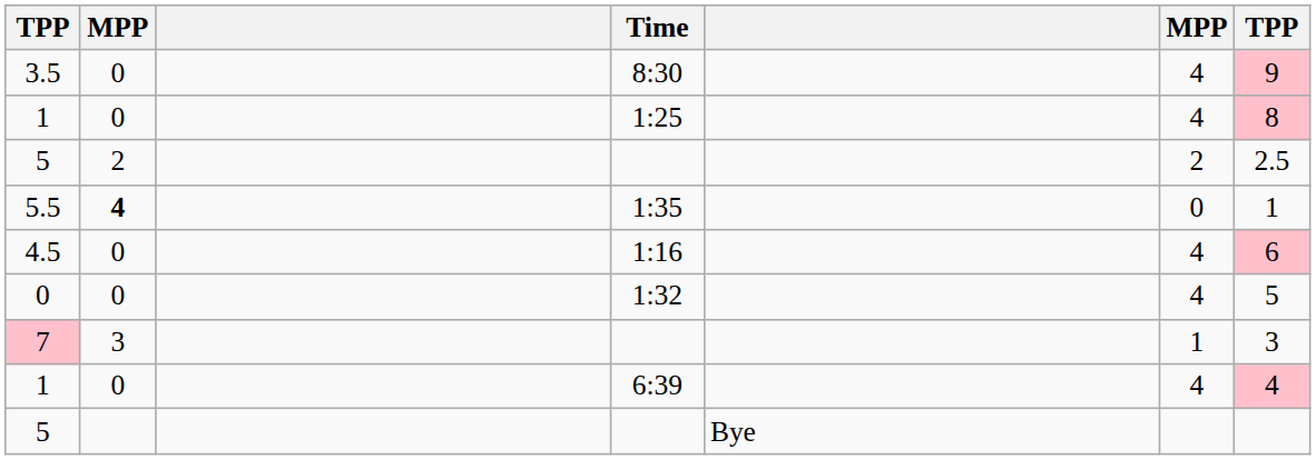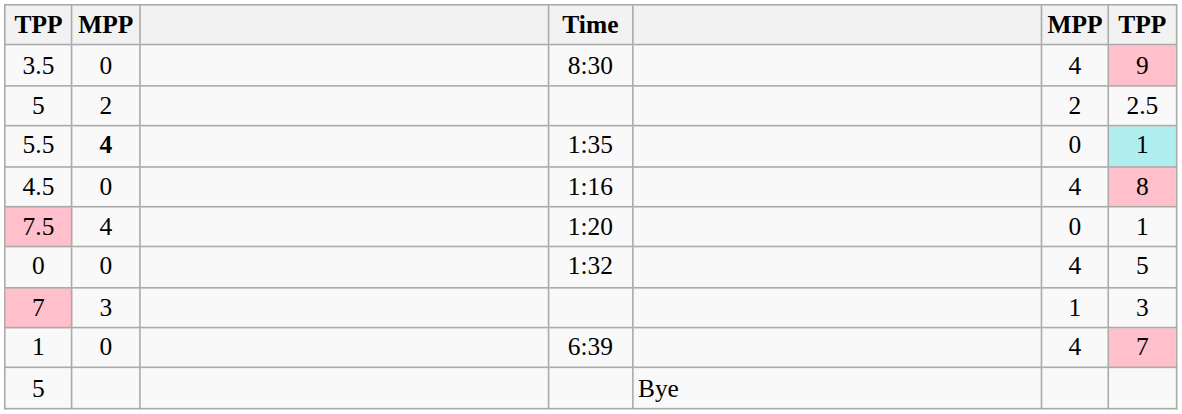- row: 1 | 0 | 1:25 | 4 | 8
5.5 | column 7: no background -> paleturquoise background
4.5 | column 7: 6 -> 8
+ row: 7.5 | 4 | 1:20 | 0 | 1
1 / 6:39 | column 7: 4 -> 7
